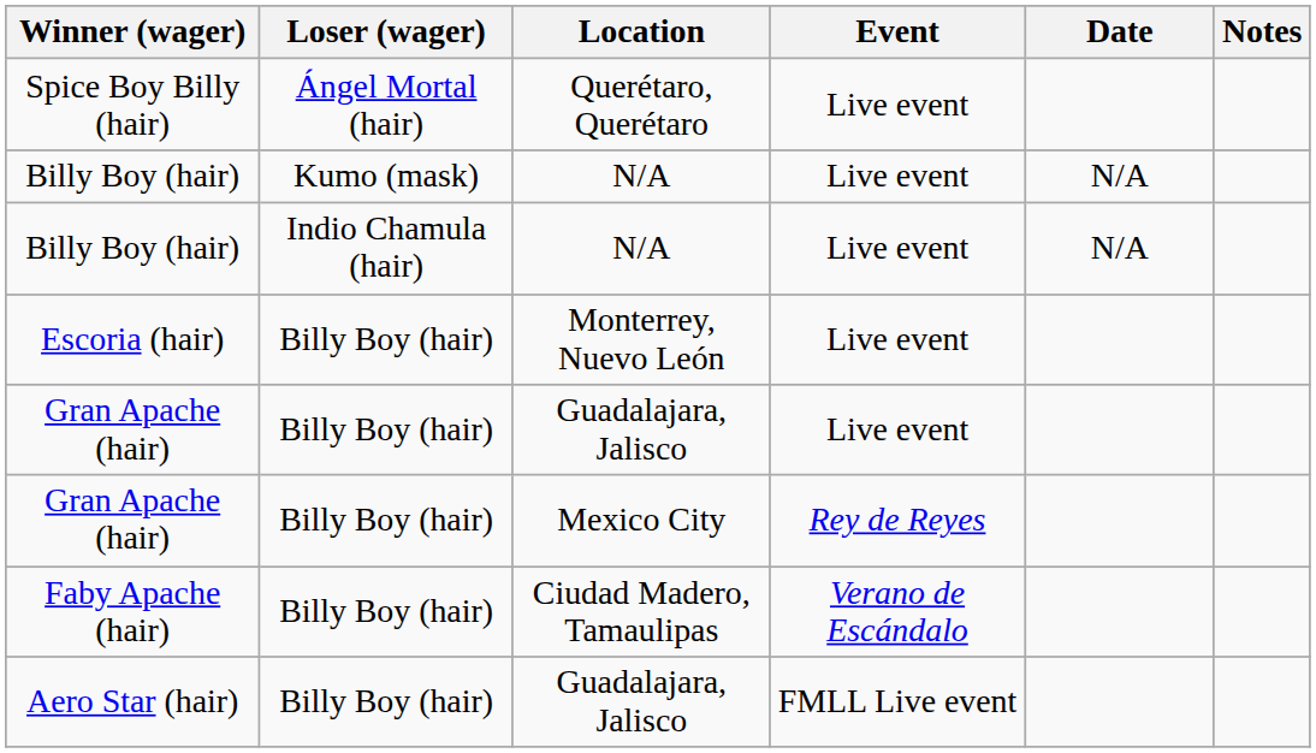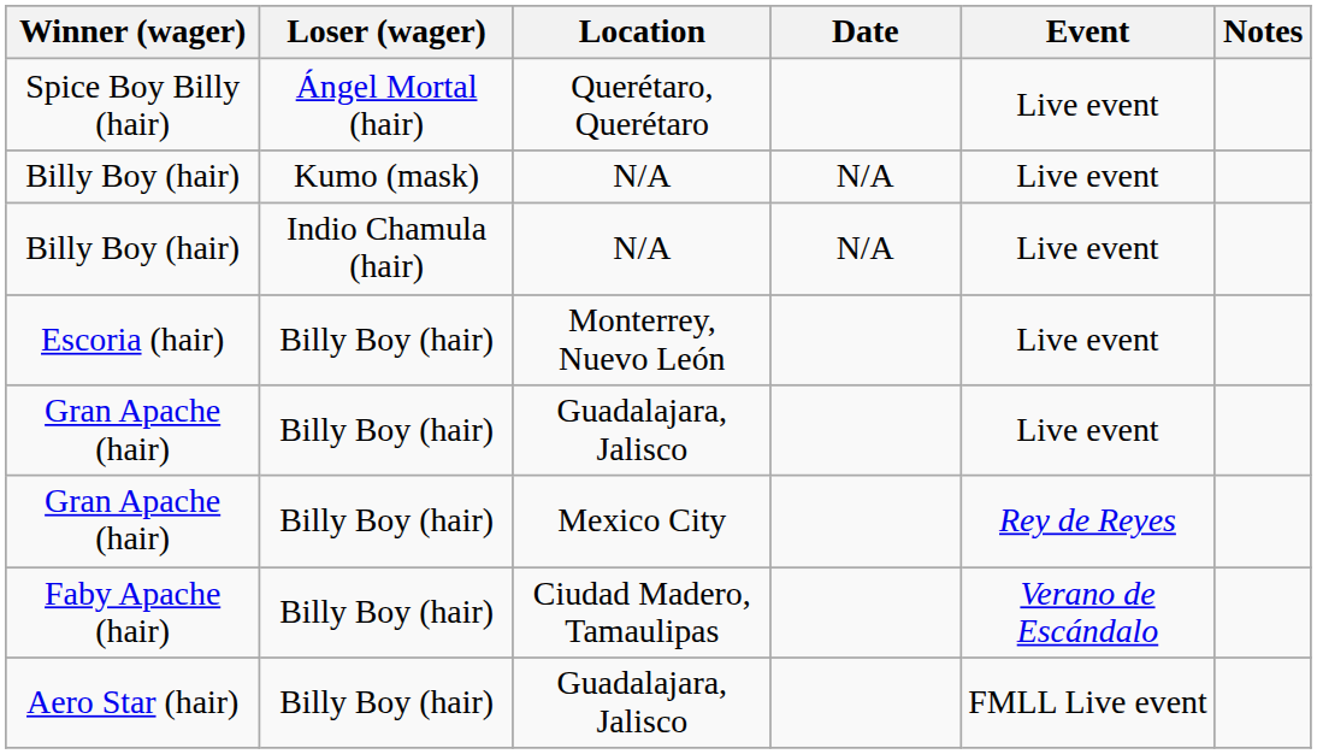columns swapped: Event <-> Date
